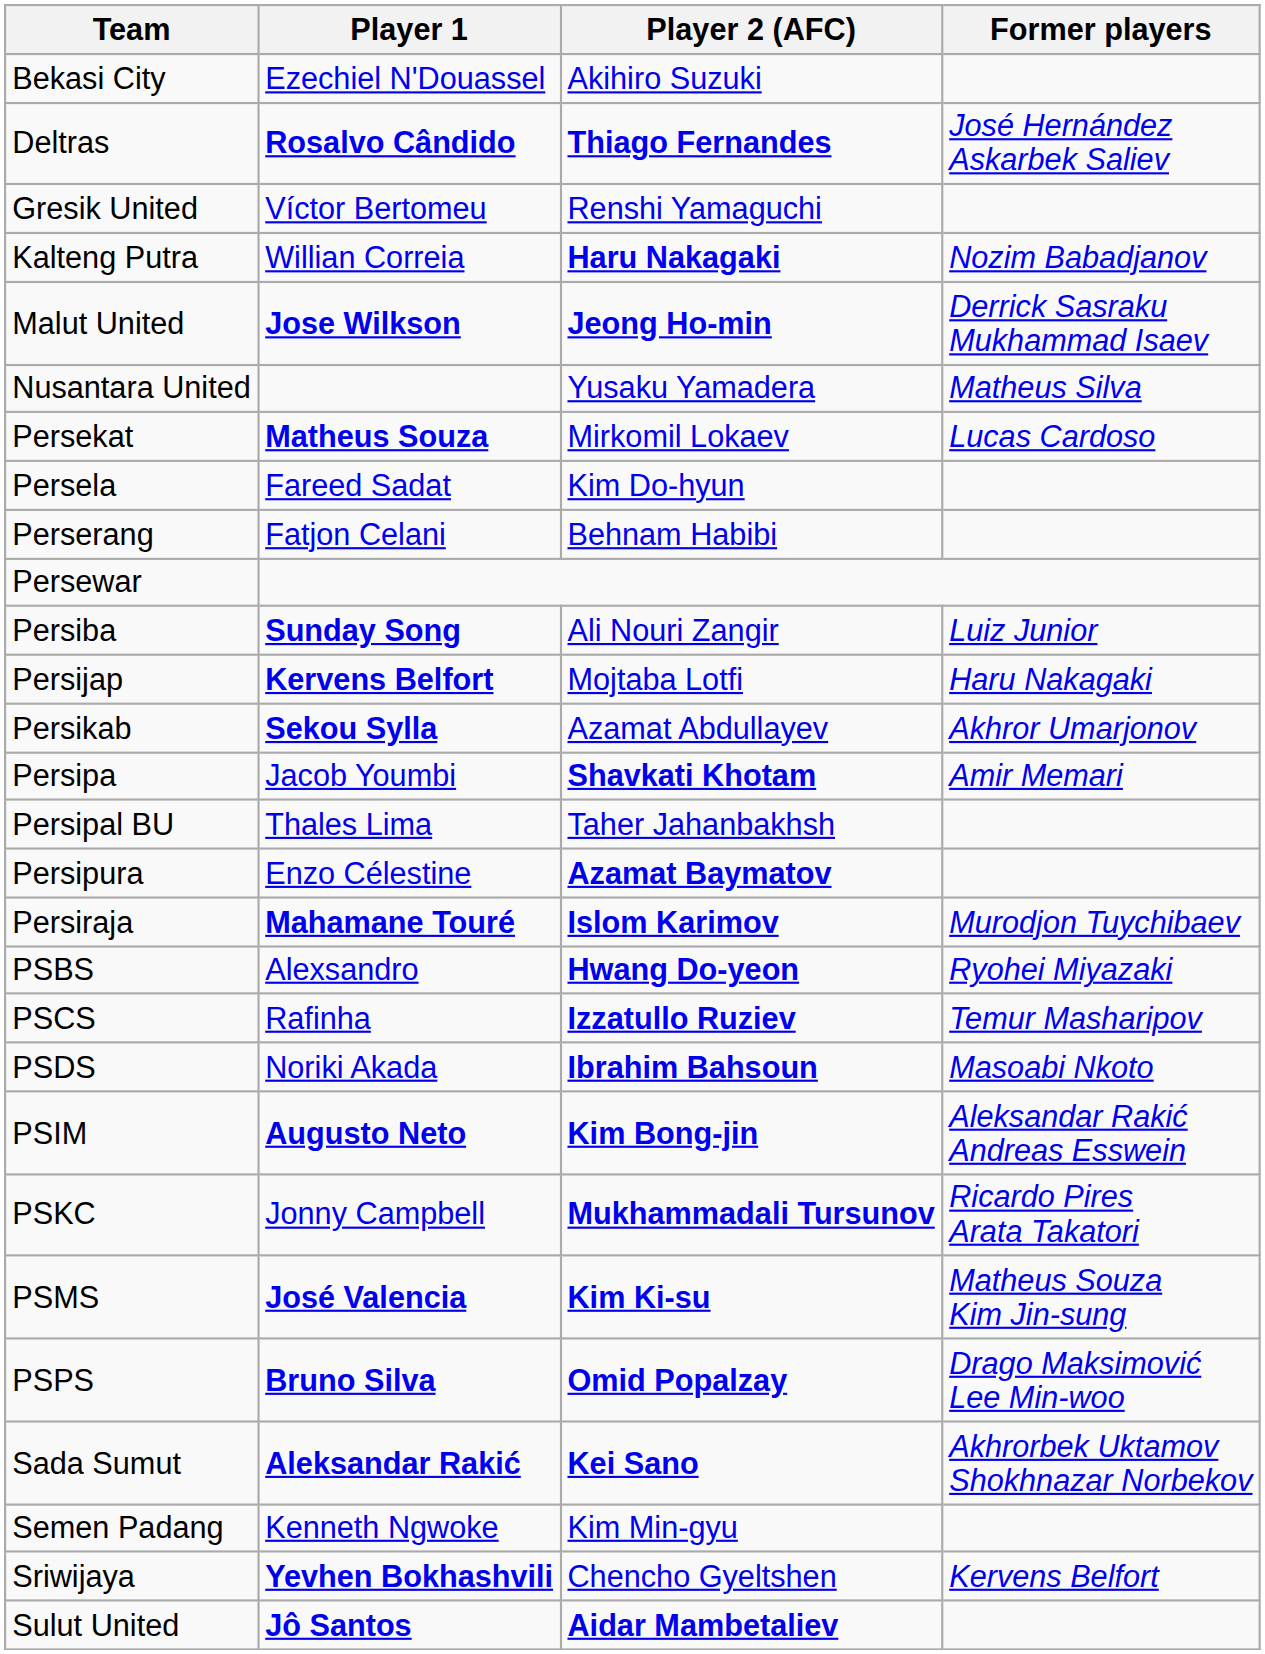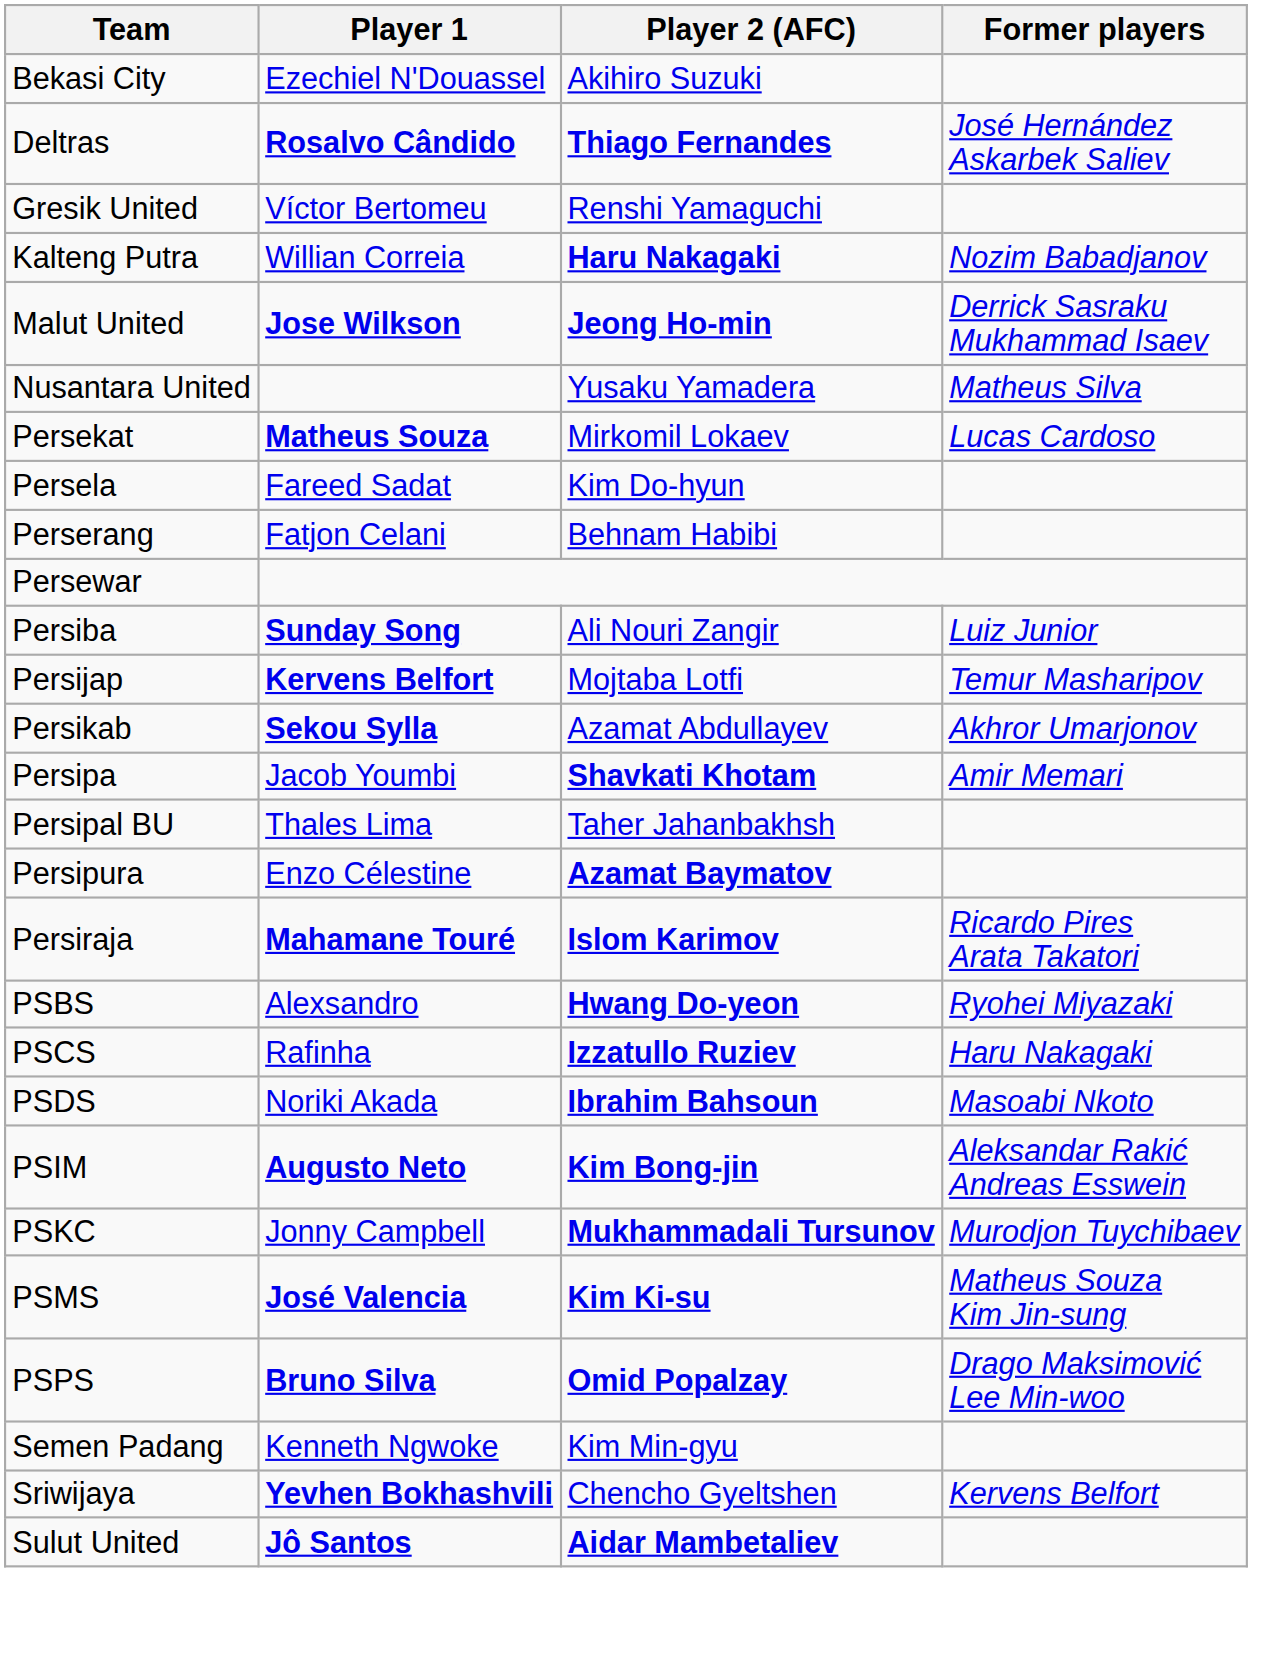Persijap | Former players: Haru Nakagaki -> Temur Masharipov
Persiraja | Former players: Murodjon Tuychibaev -> Ricardo Pires Arata Takatori
PSCS | Former players: Temur Masharipov -> Haru Nakagaki
PSKC | Former players: Ricardo Pires Arata Takatori -> Murodjon Tuychibaev
- row: Sada Sumut | Aleksandar Rakić | Kei Sano | Akhrorbek Uktamov Shokhnazar Norbekov
